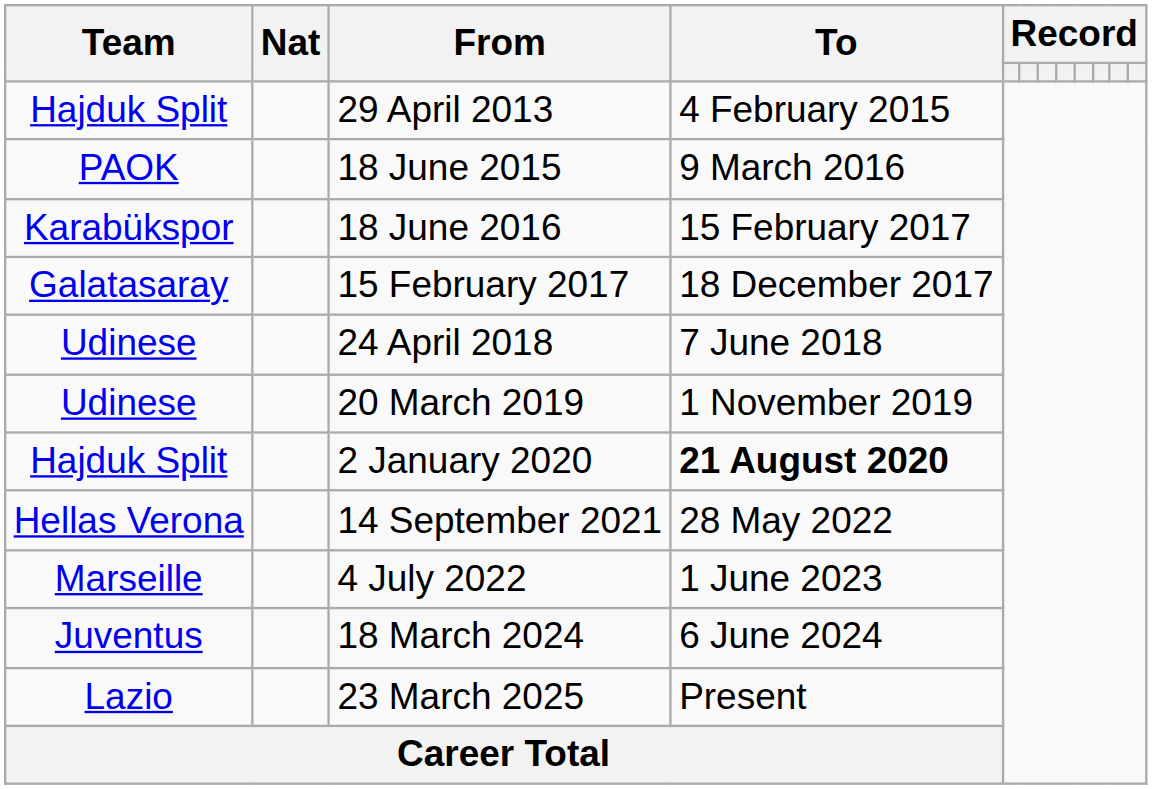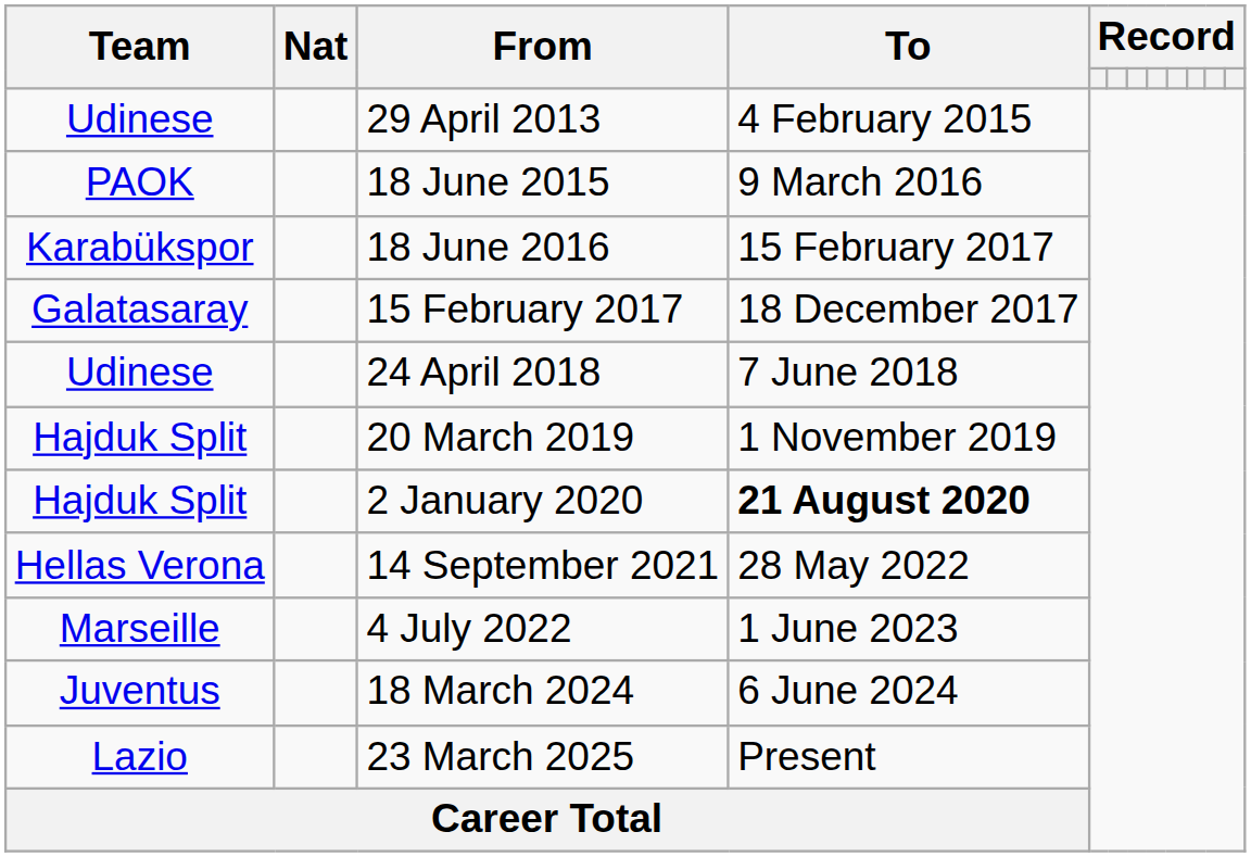29 April 2013 | Team: Hajduk Split -> Udinese
20 March 2019 | Team: Udinese -> Hajduk Split
